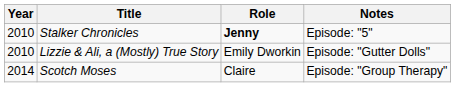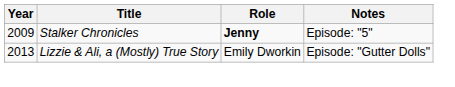Stalker Chronicles | Year: 2010 -> 2009
Lizzie & Ali, a (Mostly) True Story | Year: 2010 -> 2013
- row: 2014 | Scotch Moses | Claire | Episode: "Group Therapy"
